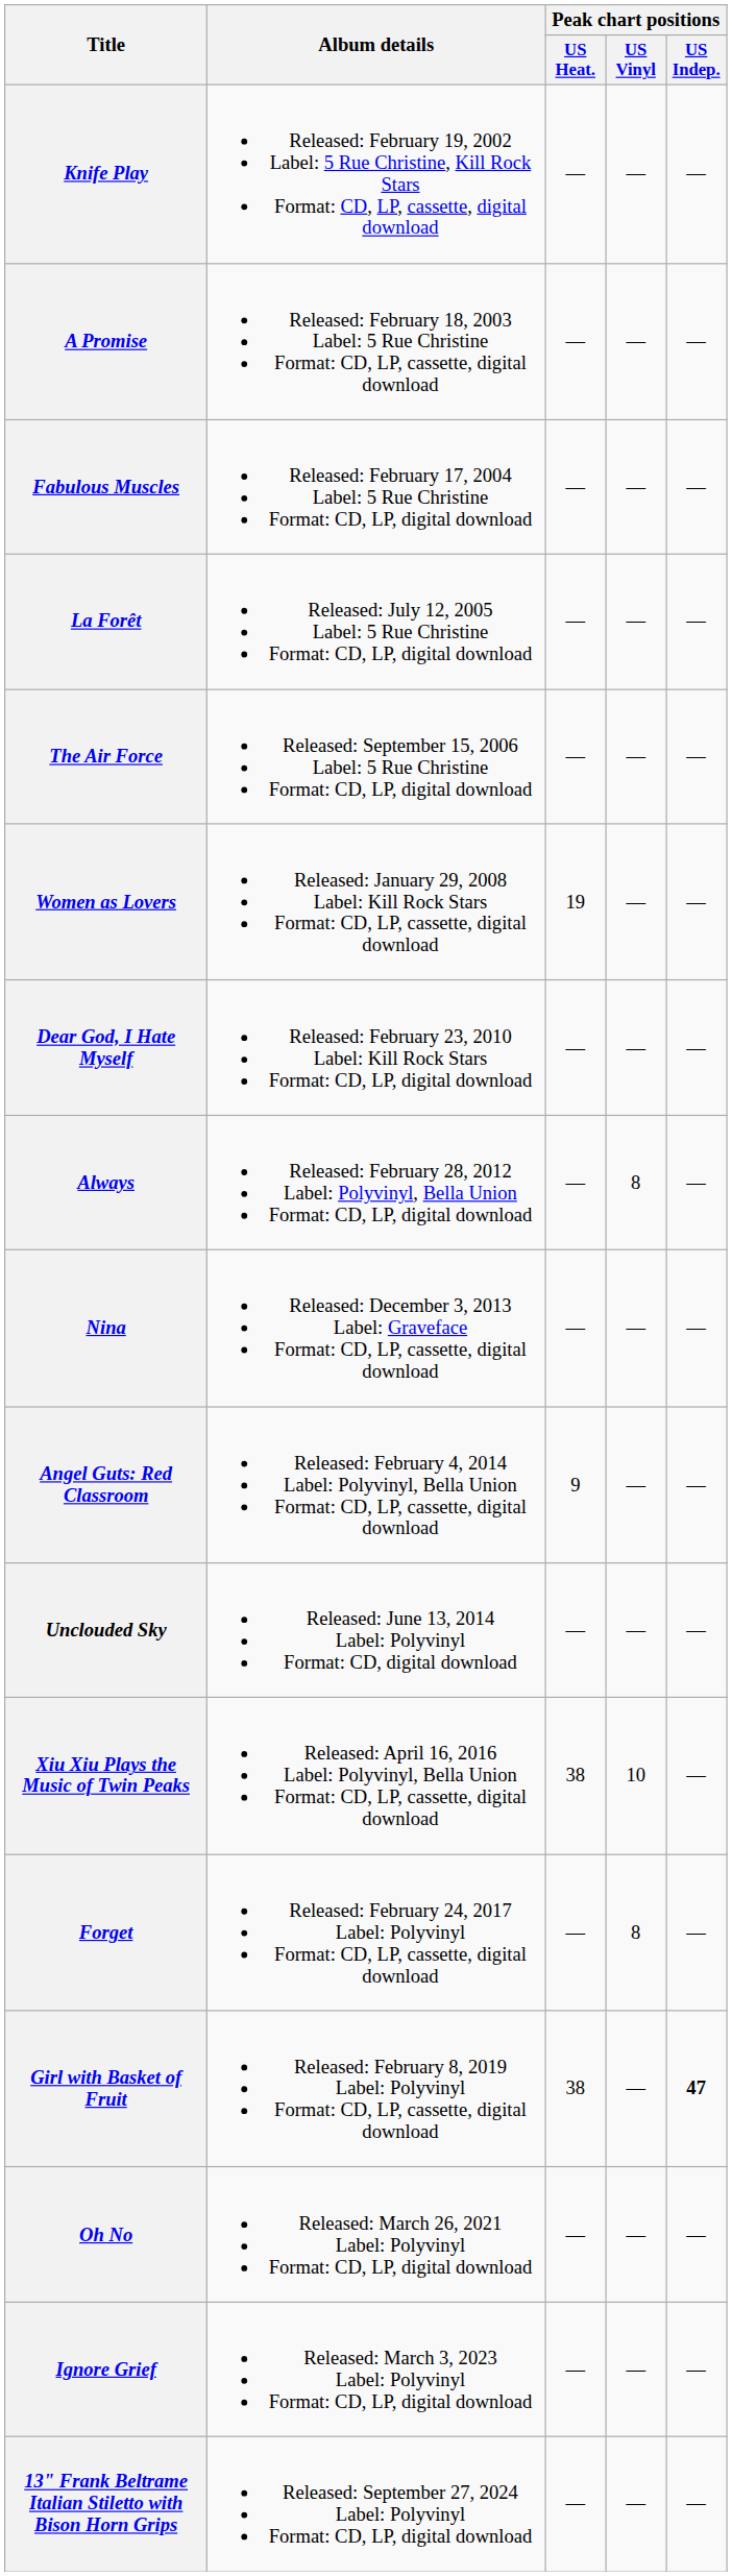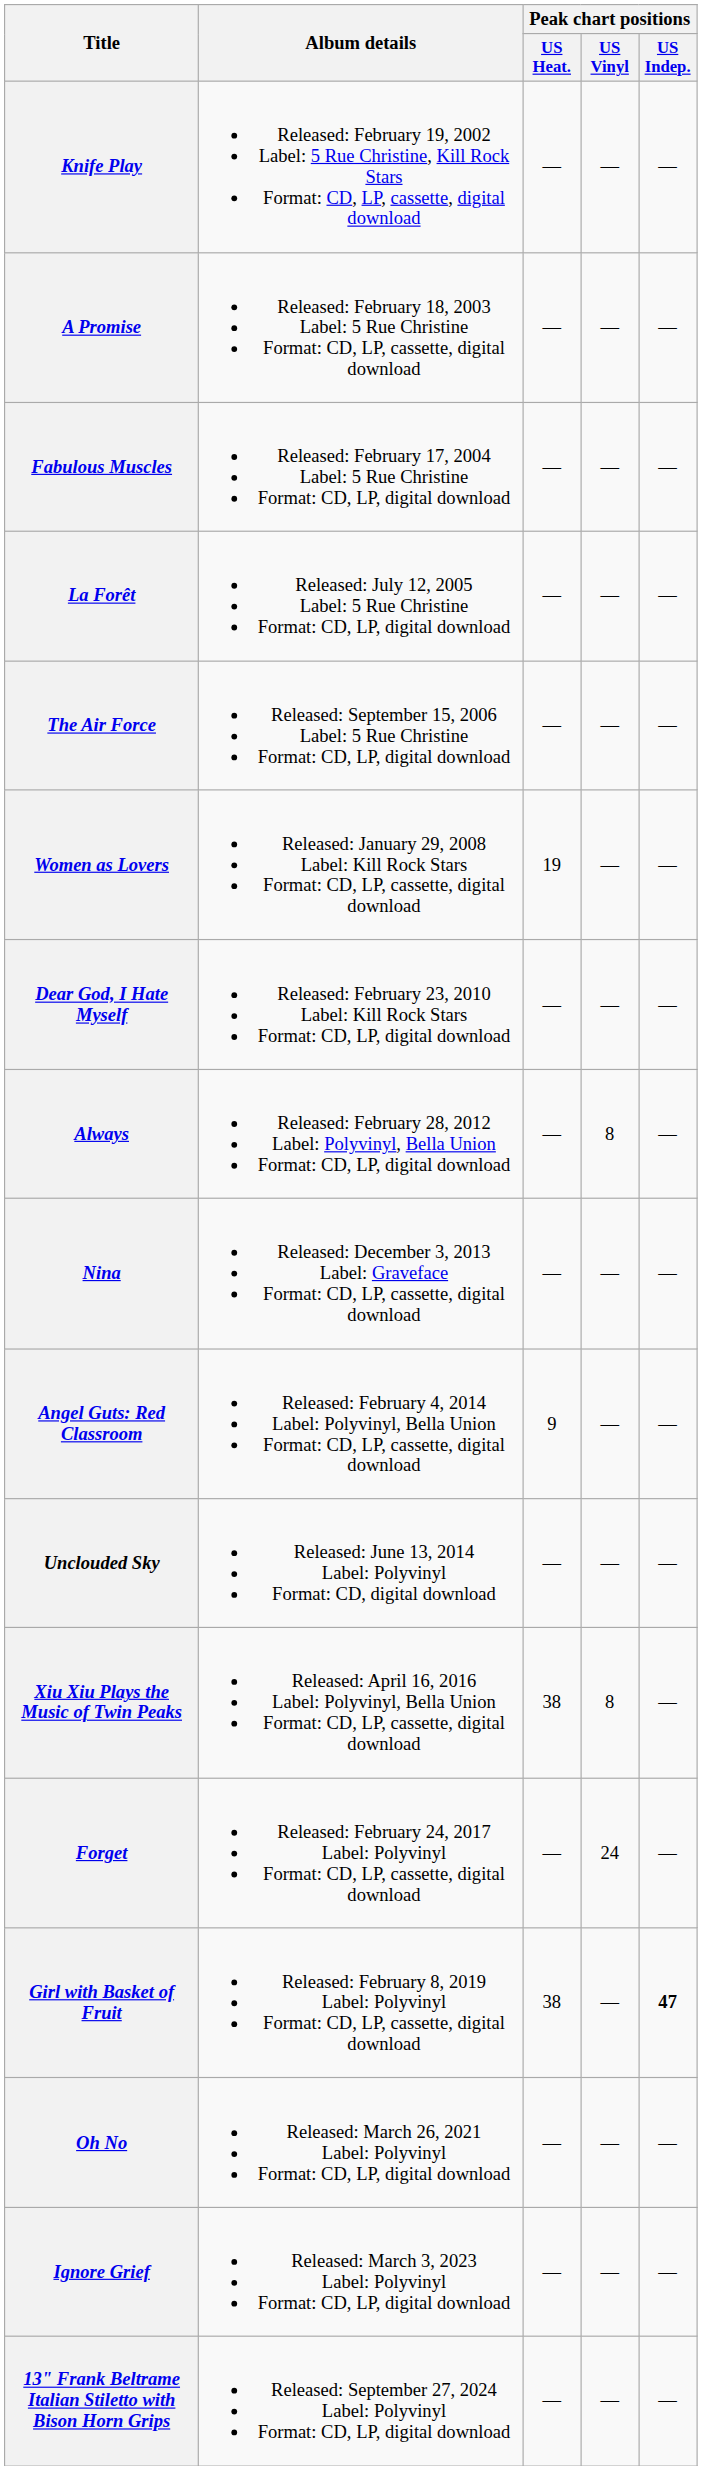Xiu Xiu Plays the Music of Twin Peaks | Peak chart positions / US Vinyl: 10 -> 8
Forget | Peak chart positions / US Vinyl: 8 -> 24
